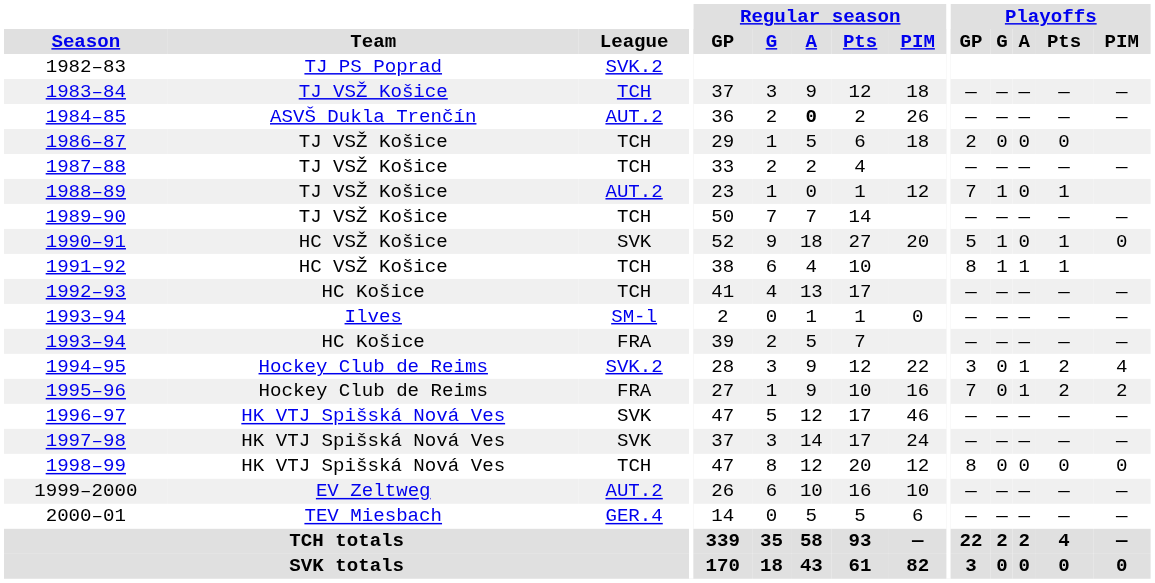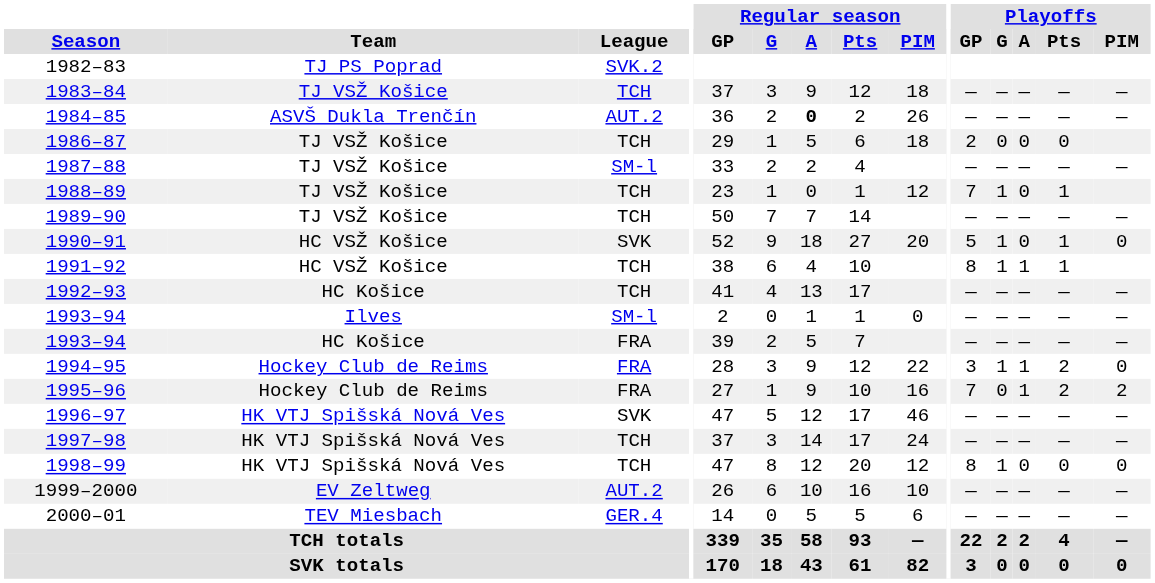1987–88 | League: TCH -> SM-l
1988–89 | League: AUT.2 -> TCH
1994–95 | League: SVK.2 -> FRA
1994–95 | Playoffs / G: 0 -> 1
1994–95 | Playoffs / PIM: 4 -> 0
1997–98 | League: SVK -> TCH
1998–99 | Playoffs / G: 0 -> 1
